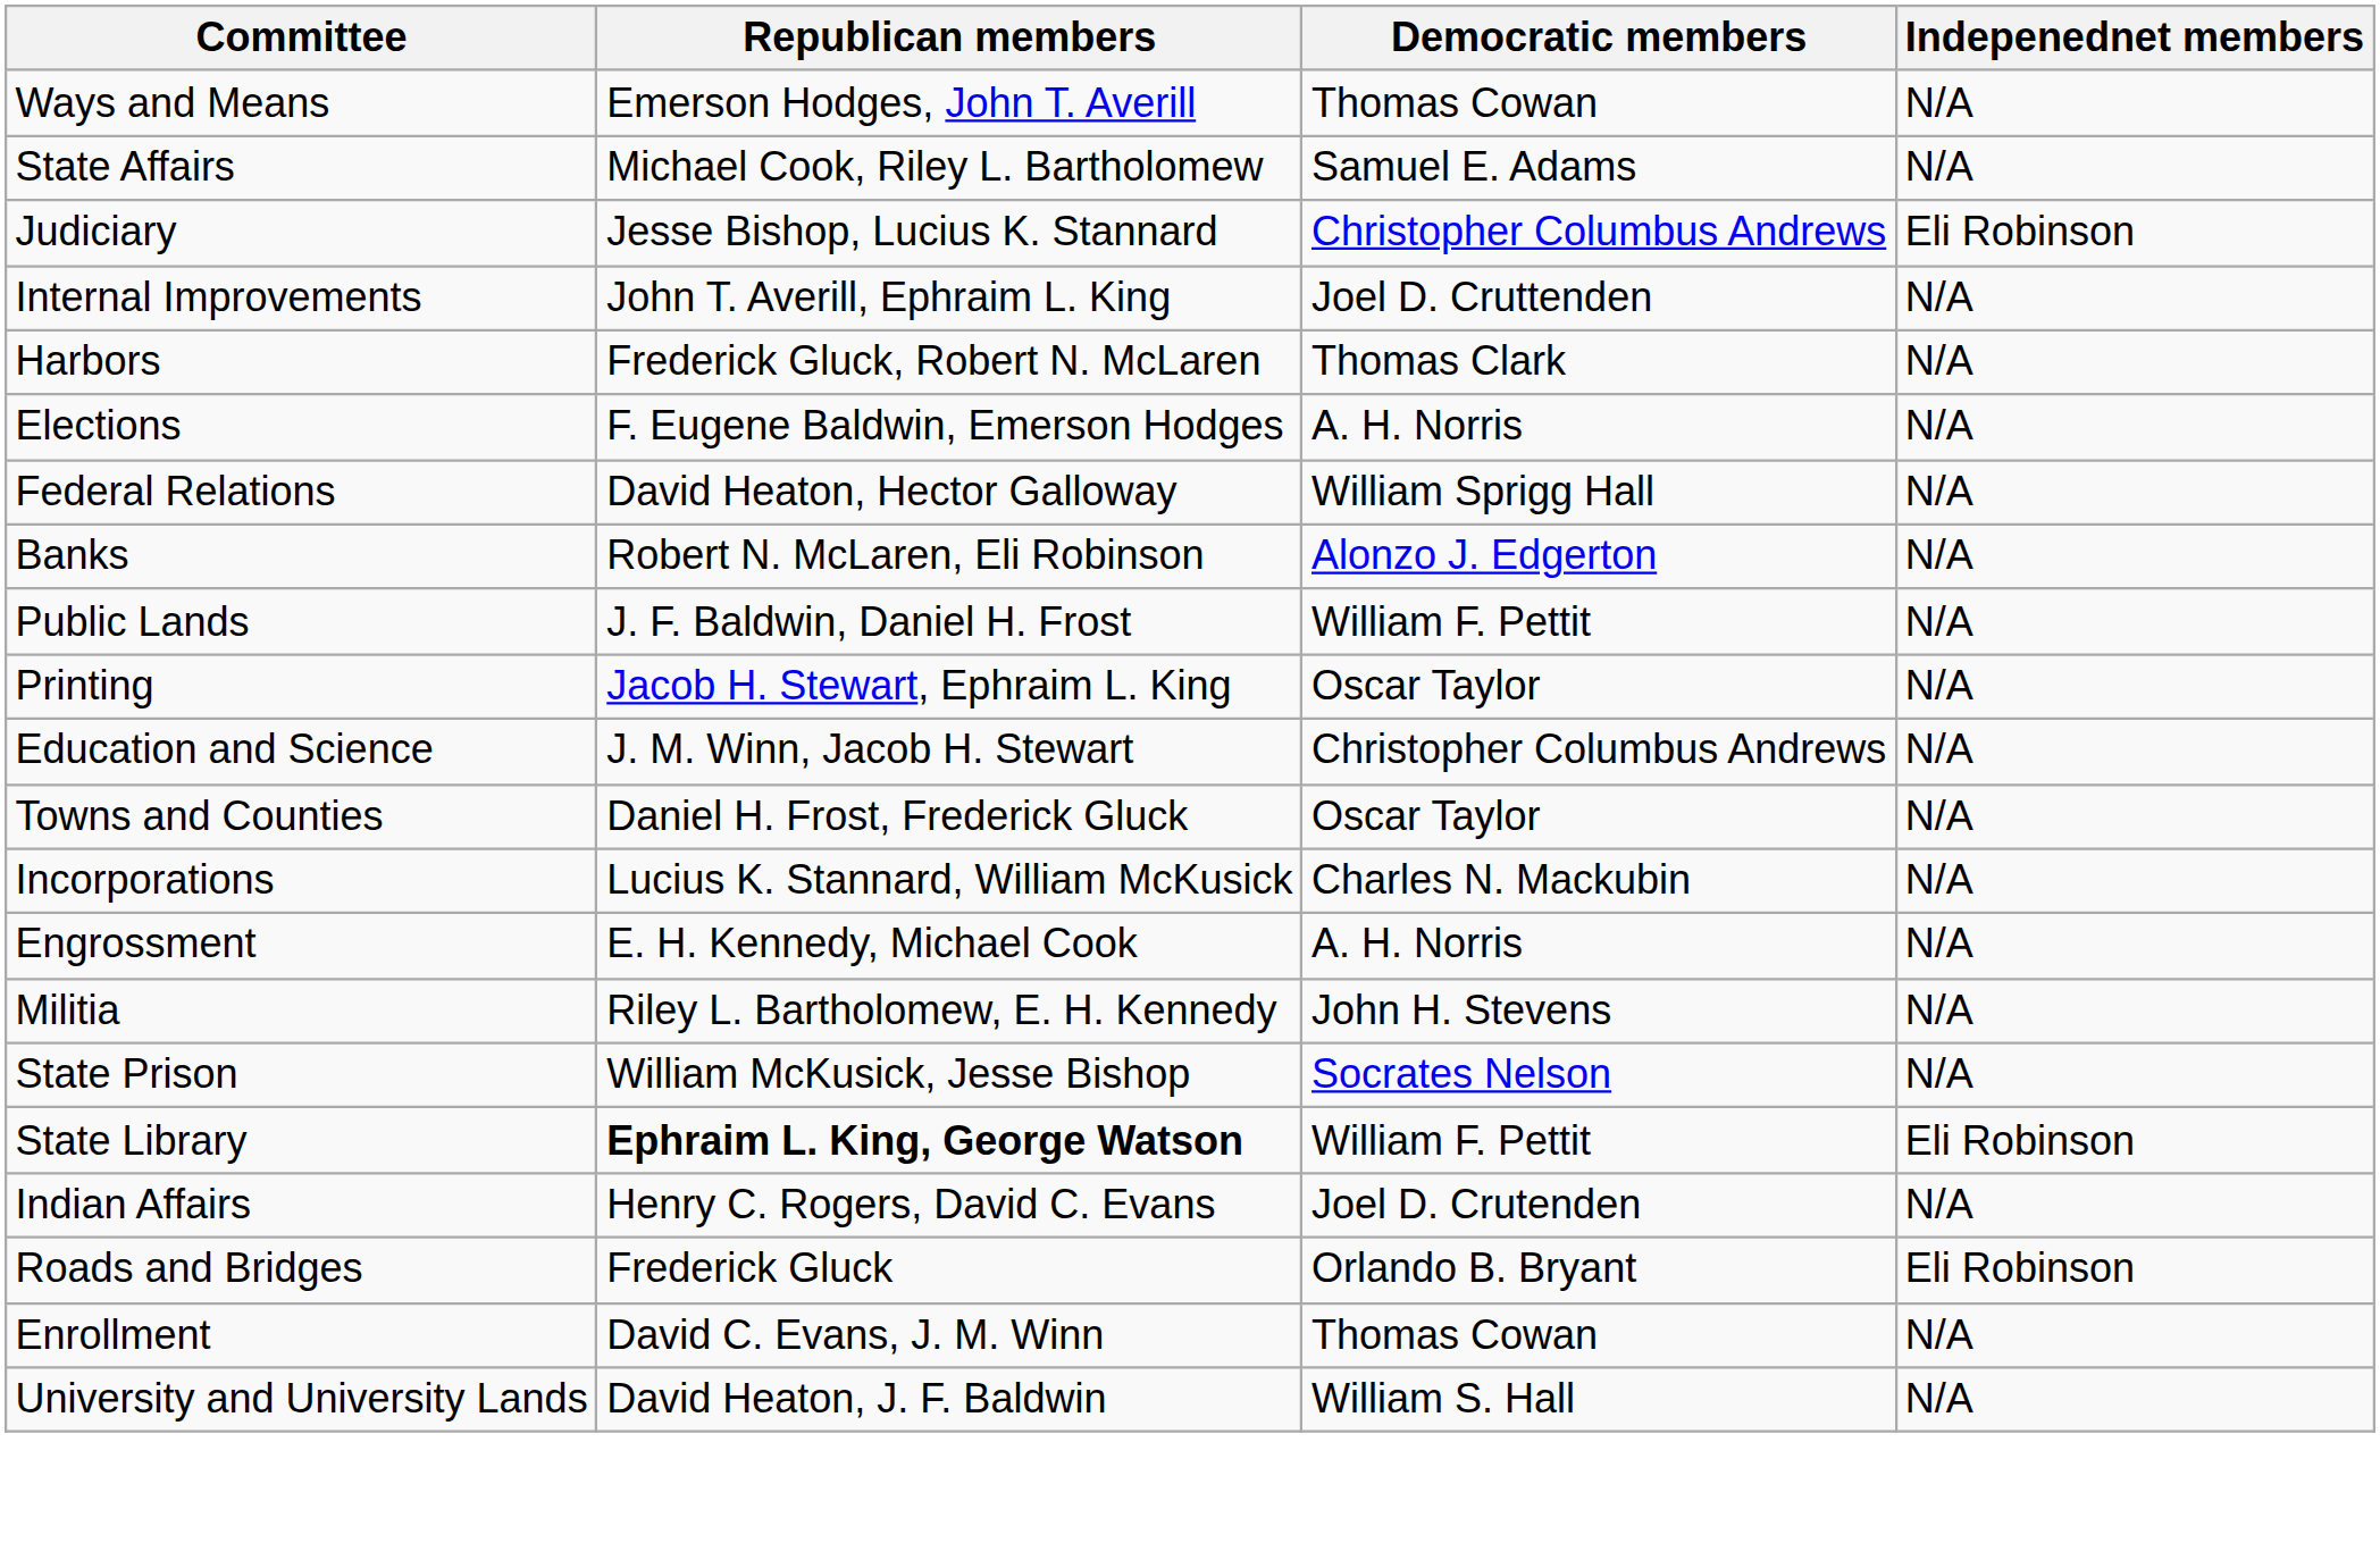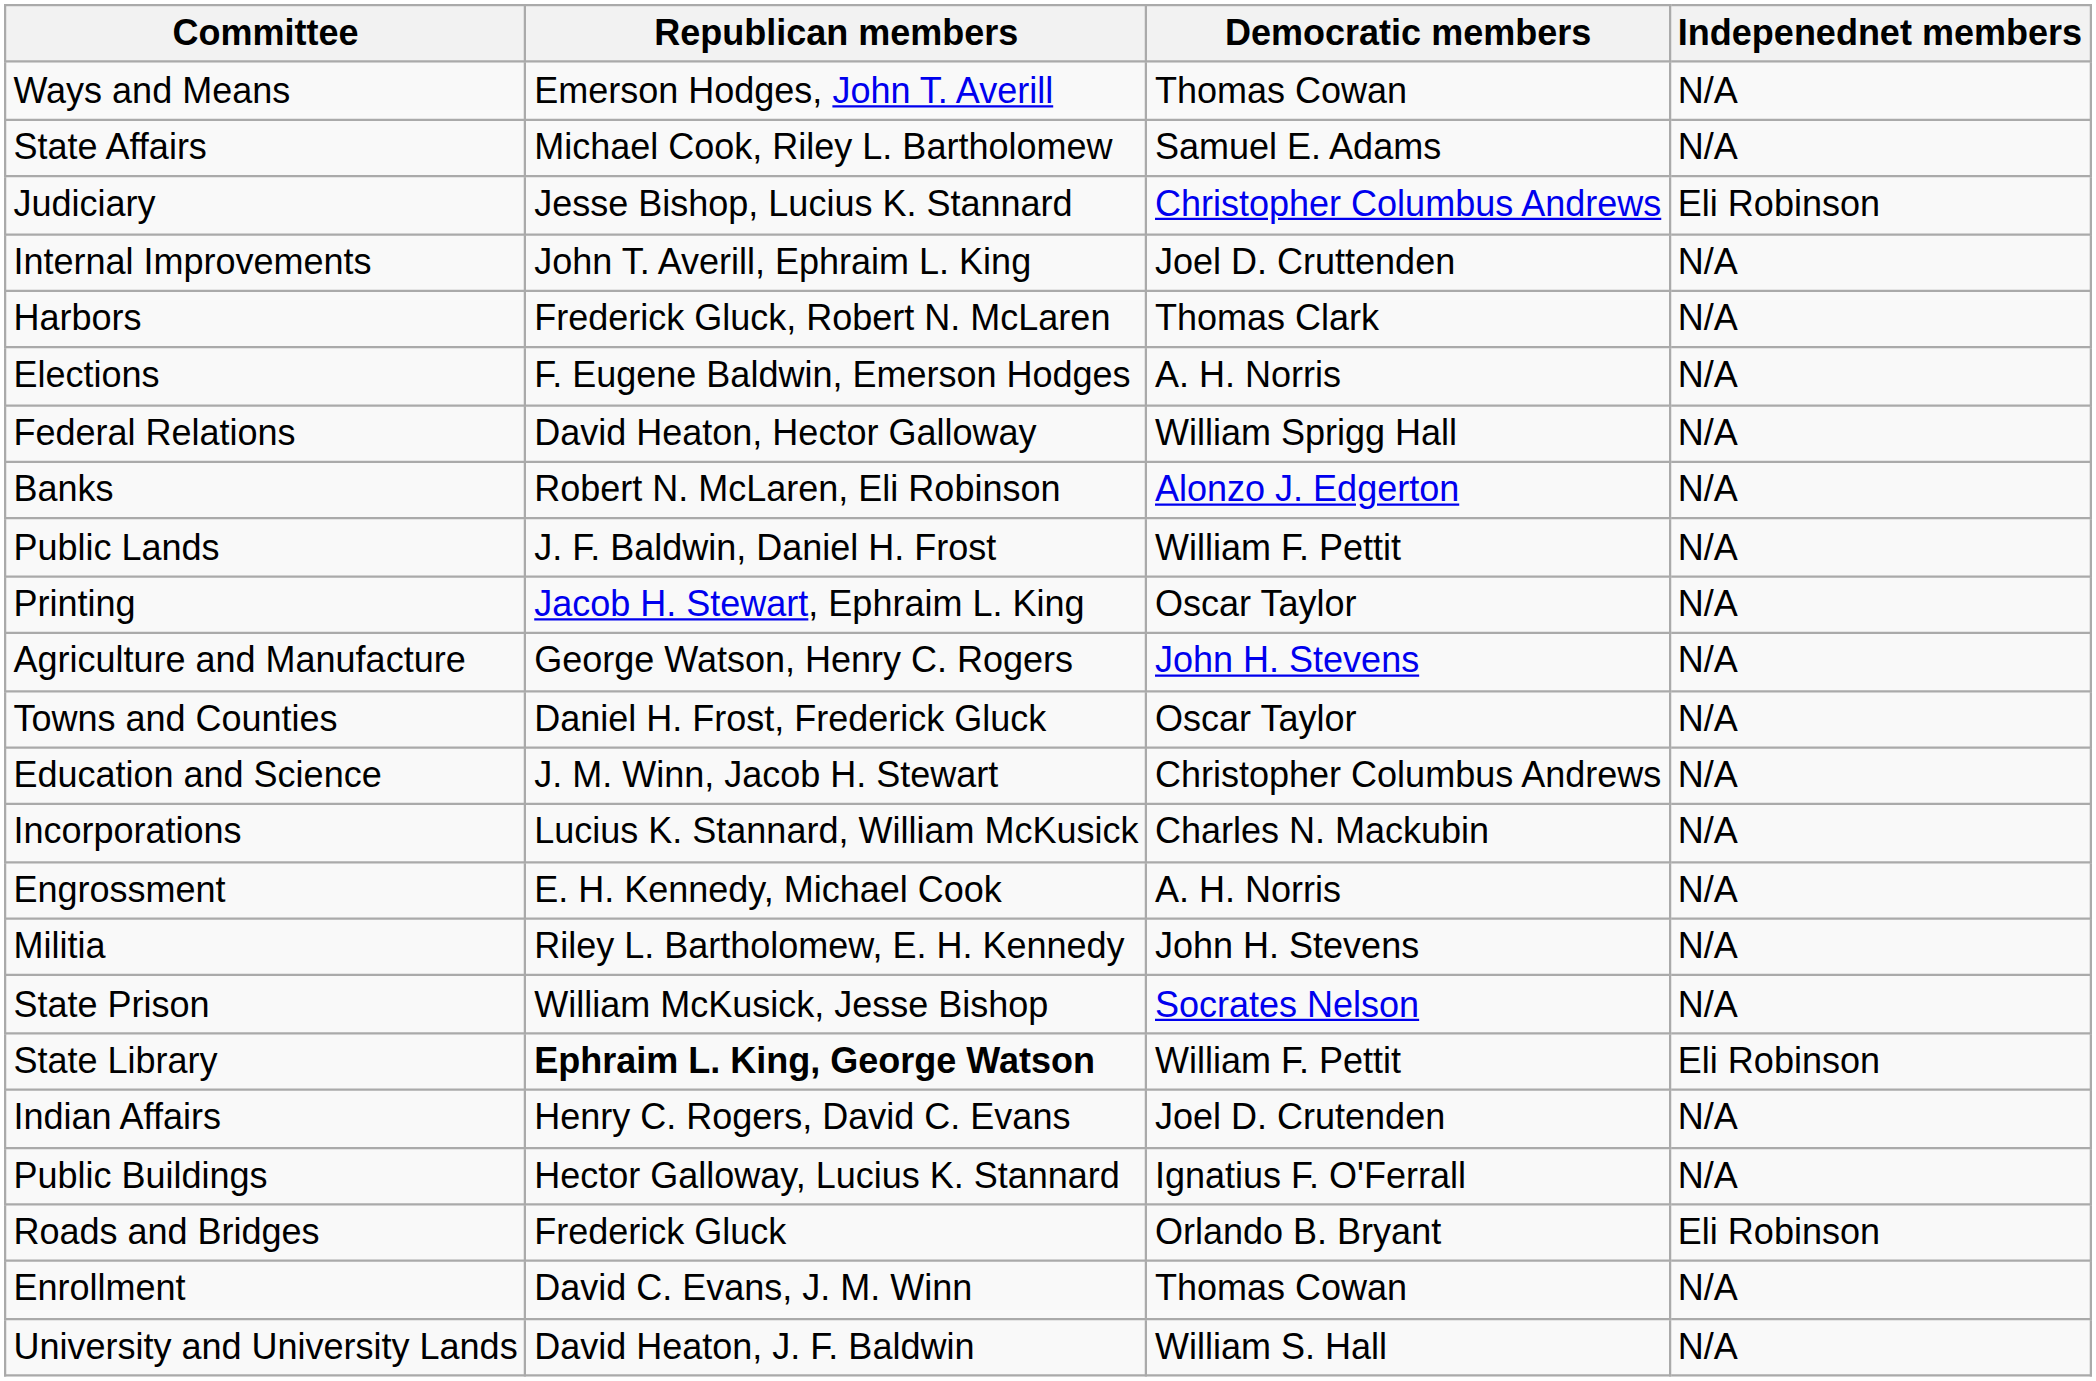+ row: Agriculture and Manufacture | George Watson, Henry C. Rogers | John H. Stevens | N/A
rows swapped: Towns and Counties <-> Education and Science
+ row: Public Buildings | Hector Galloway, Lucius K. Stannard | Ignatius F. O'Ferrall | N/A
